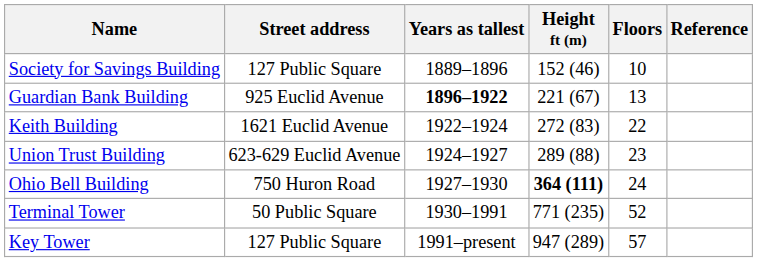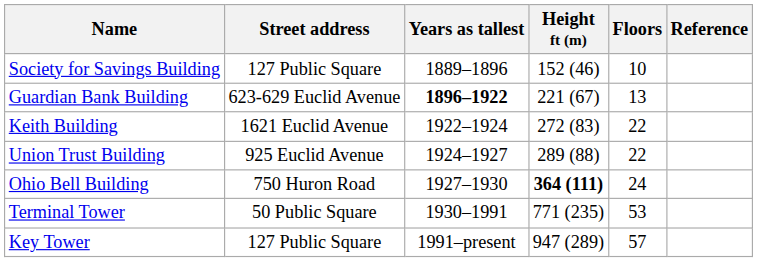Guardian Bank Building | Street address: 925 Euclid Avenue -> 623-629 Euclid Avenue
Union Trust Building | Street address: 623-629 Euclid Avenue -> 925 Euclid Avenue
Union Trust Building | Floors: 23 -> 22
Terminal Tower | Floors: 52 -> 53
